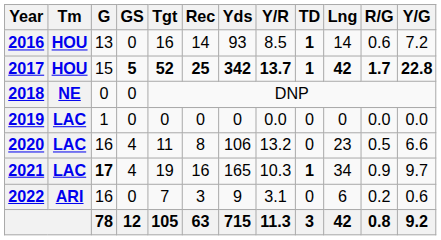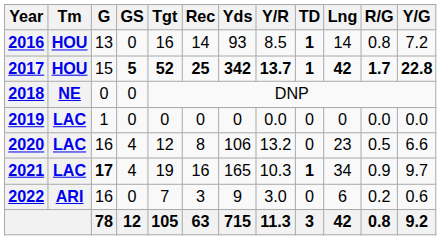2016 | R/G: 0.6 -> 0.8
2020 | Tgt: 11 -> 12
2022 | Y/R: 3.1 -> 3.0
